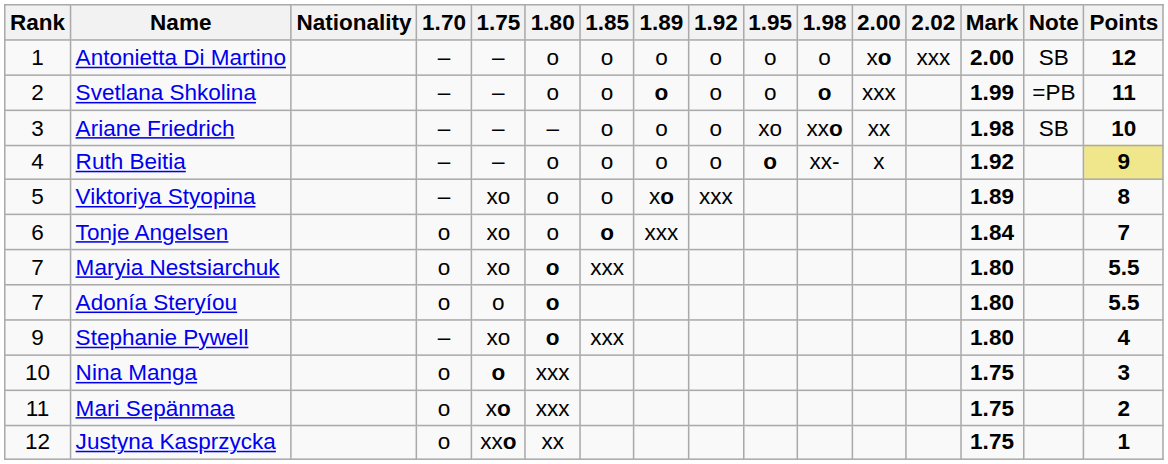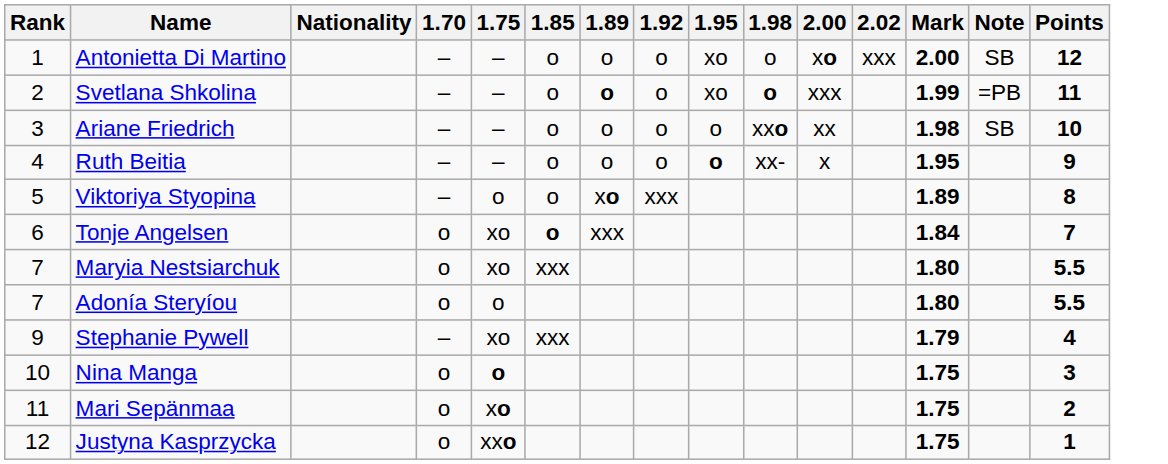- column: 1.80 | o | o | – | o | o | o | o | o | o | xxx | xxx | xx
Antonietta Di Martino | 1.95: o -> xo
Svetlana Shkolina | 1.95: o -> xo
Ariane Friedrich | 1.95: xo -> o
Ruth Beitia | Mark: 1.92 -> 1.95
Ruth Beitia | Points: khaki background -> no background
Viktoriya Styopina | 1.75: xo -> o
Stephanie Pywell | Mark: 1.80 -> 1.79
